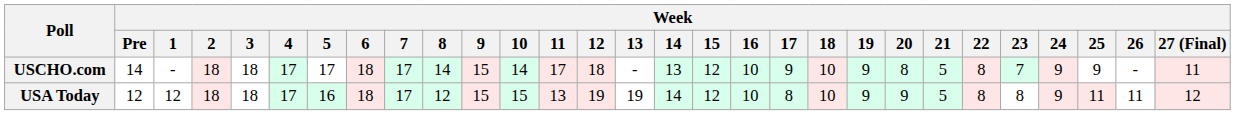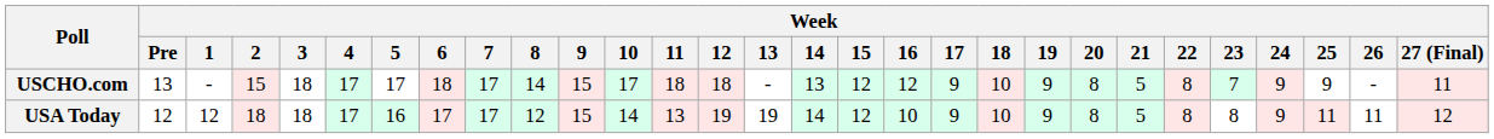USCHO.com | Week / Pre: 14 -> 13
USCHO.com | Week / 2: 18 -> 15
USCHO.com | Week / 10: 14 -> 17
USCHO.com | Week / 11: 17 -> 18
USCHO.com | Week / 16: 10 -> 12
USA Today | Week / 6: 18 -> 17
USA Today | Week / 10: 15 -> 14
USA Today | Week / 17: 8 -> 9
USA Today | Week / 20: 9 -> 8
